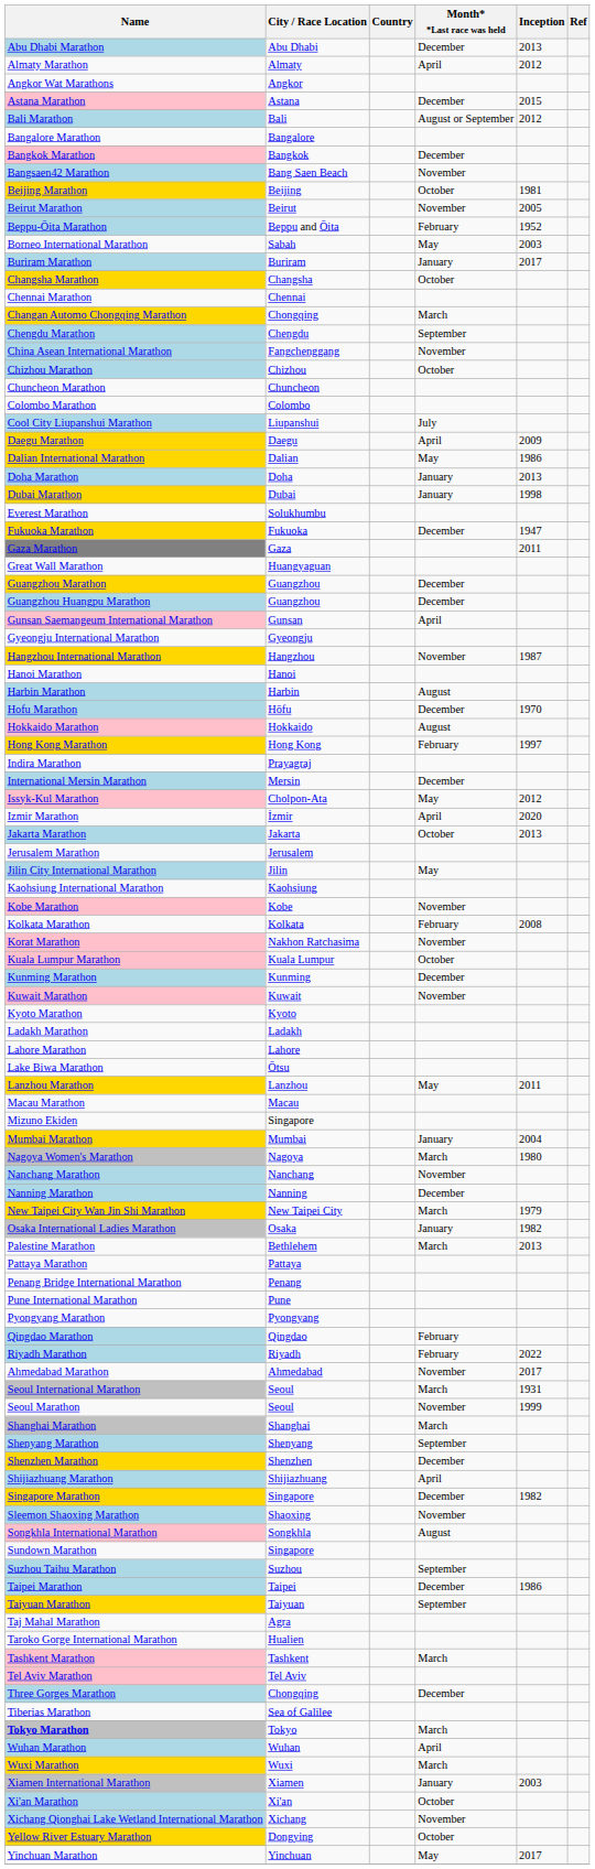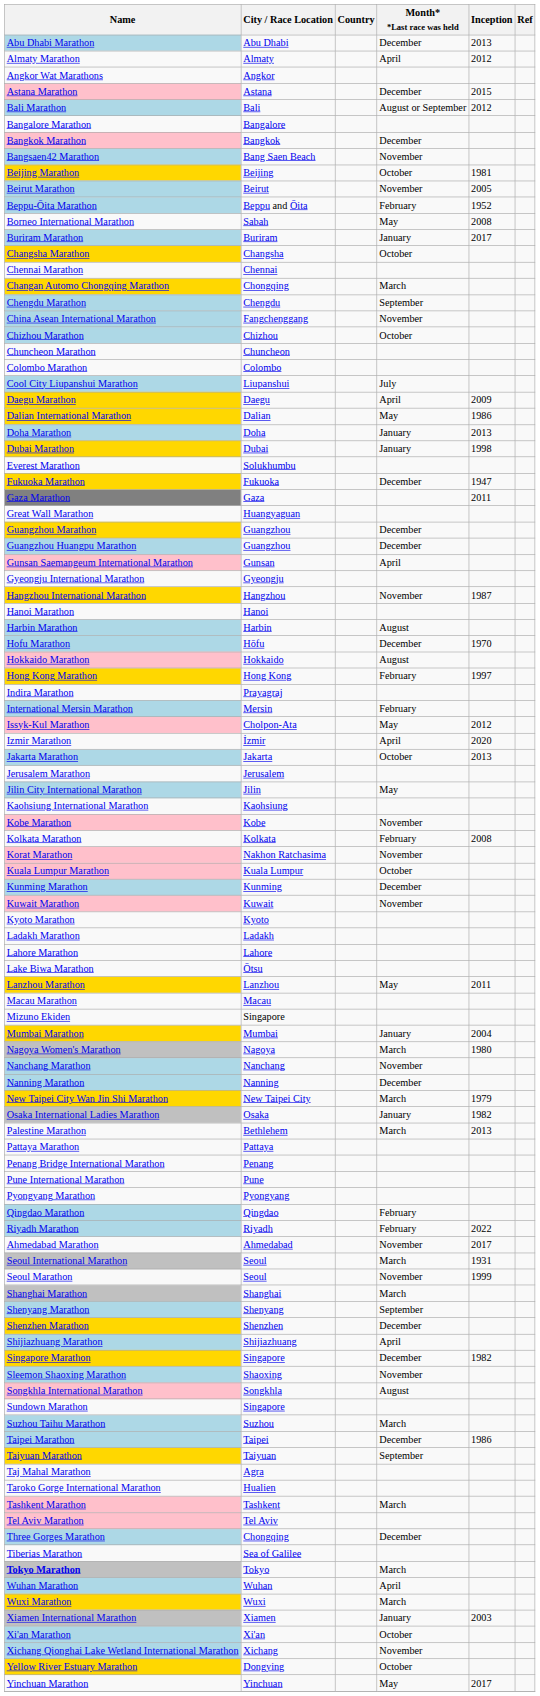Borneo International Marathon | Inception: 2003 -> 2008
International Mersin Marathon | Month* *Last race was held: December -> February
Suzhou Taihu Marathon | Month* *Last race was held: September -> March
